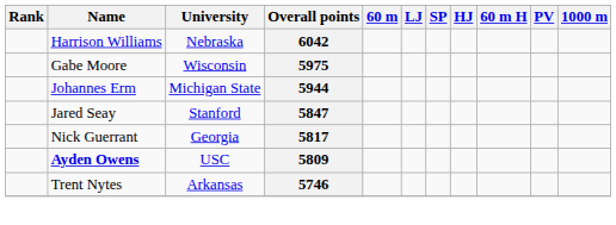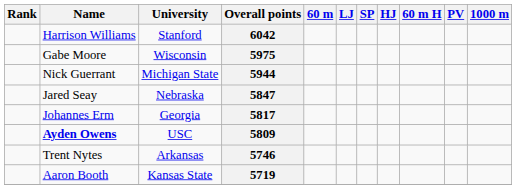6042 | University: Nebraska -> Stanford
5944 | Name: Johannes Erm -> Nick Guerrant
5847 | University: Stanford -> Nebraska
5817 | Name: Nick Guerrant -> Johannes Erm
+ row: Aaron Booth | Kansas State | 5719
